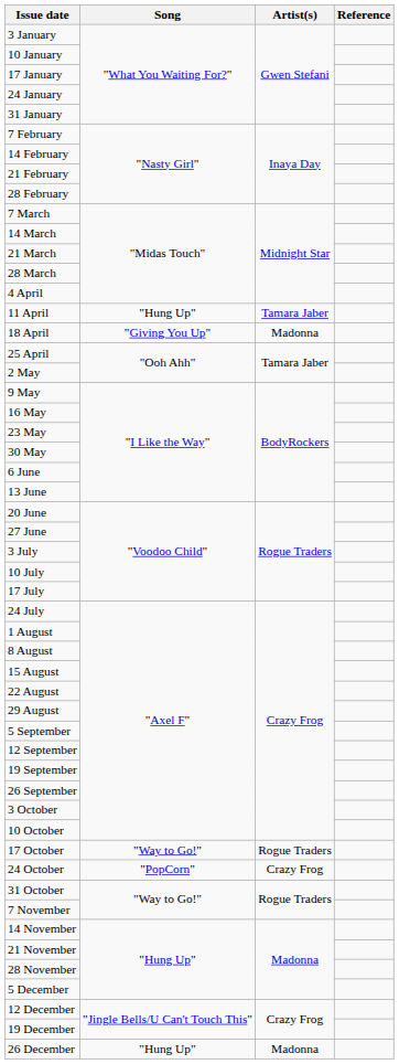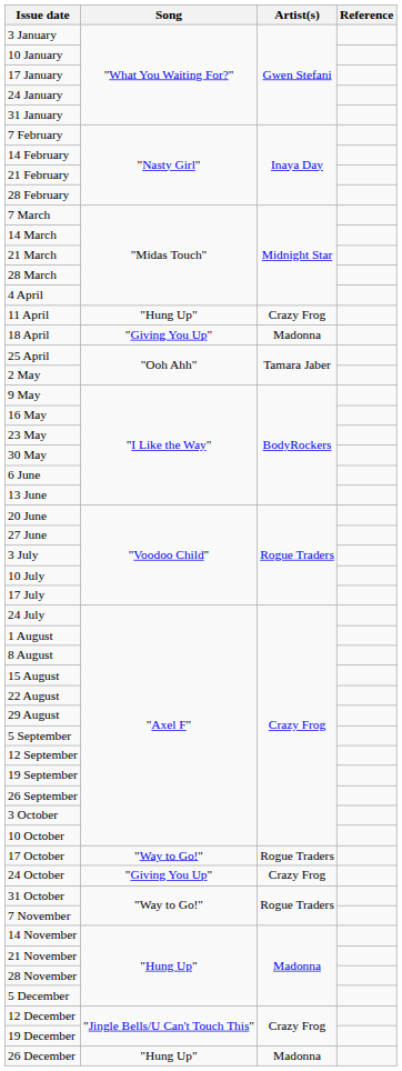11 April | Artist(s): Tamara Jaber -> Crazy Frog
24 October | Song: "PopCorn" -> "Giving You Up"
